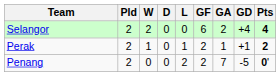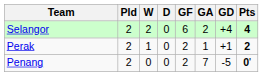- column: L | 0 | 1 | 2
